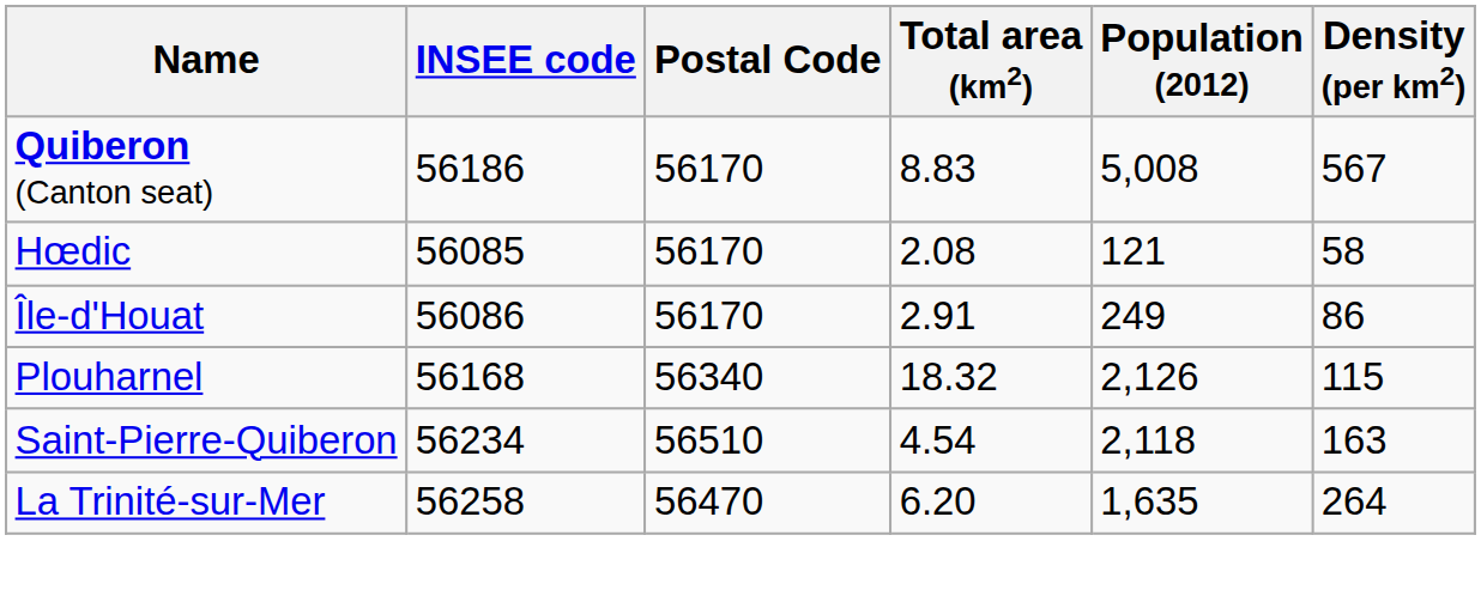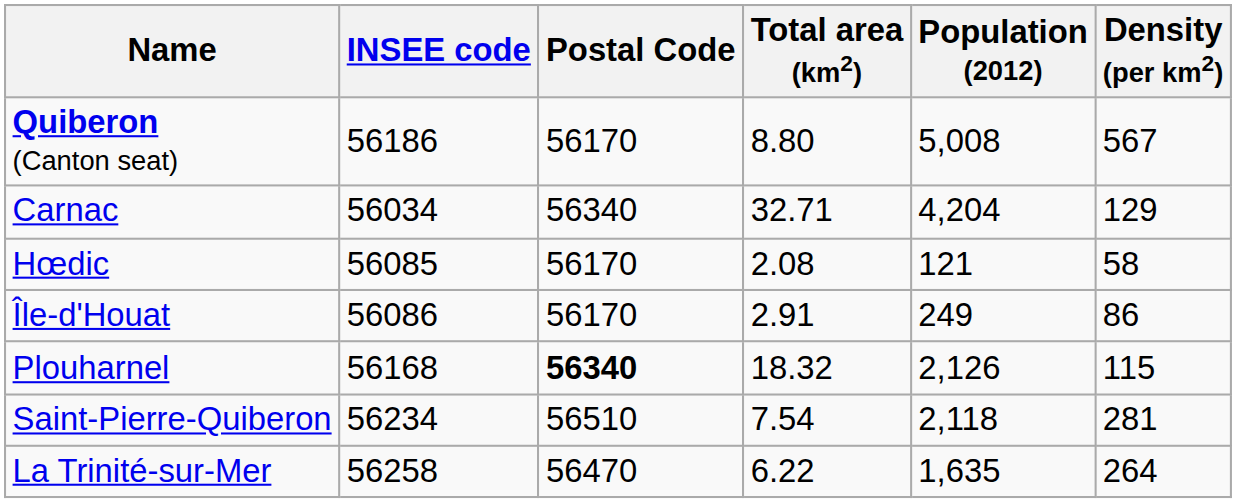Quiberon (Canton seat) | Total area (km2): 8.83 -> 8.80
+ row: Carnac | 56034 | 56340 | 32.71 | 4,204 | 129
Plouharnel | Postal Code: normal -> bold
Saint-Pierre-Quiberon | Total area (km2): 4.54 -> 7.54
Saint-Pierre-Quiberon | Density (per km2): 163 -> 281
La Trinité-sur-Mer | Total area (km2): 6.20 -> 6.22
